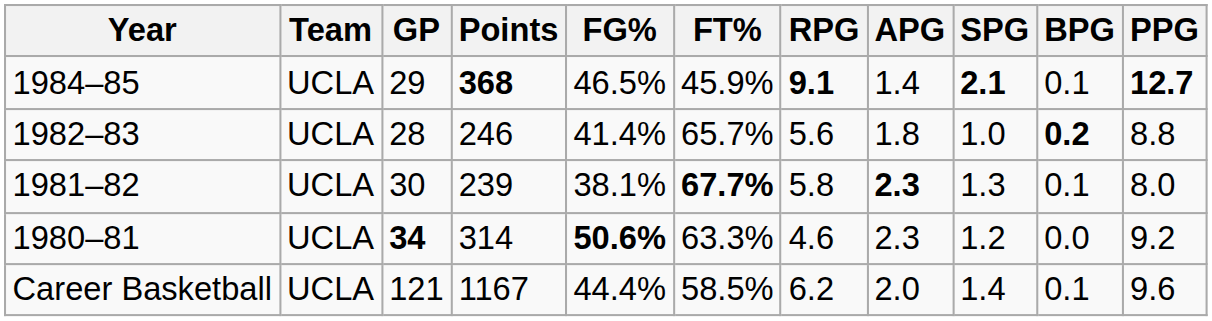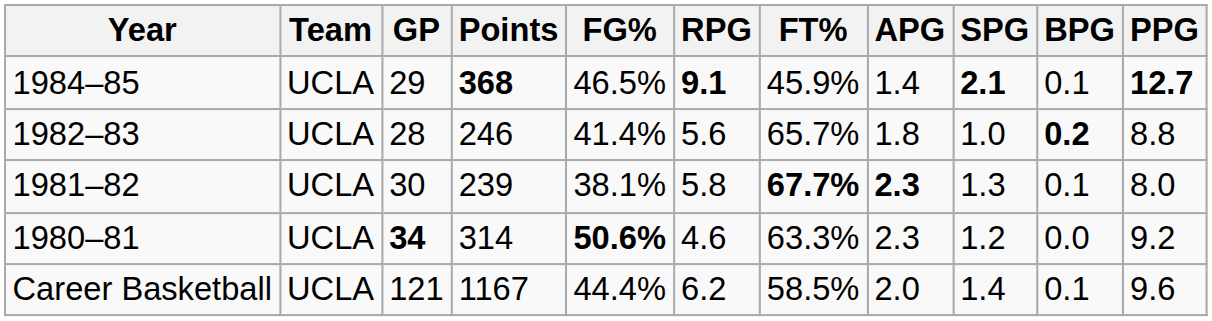columns swapped: FT% <-> RPG
